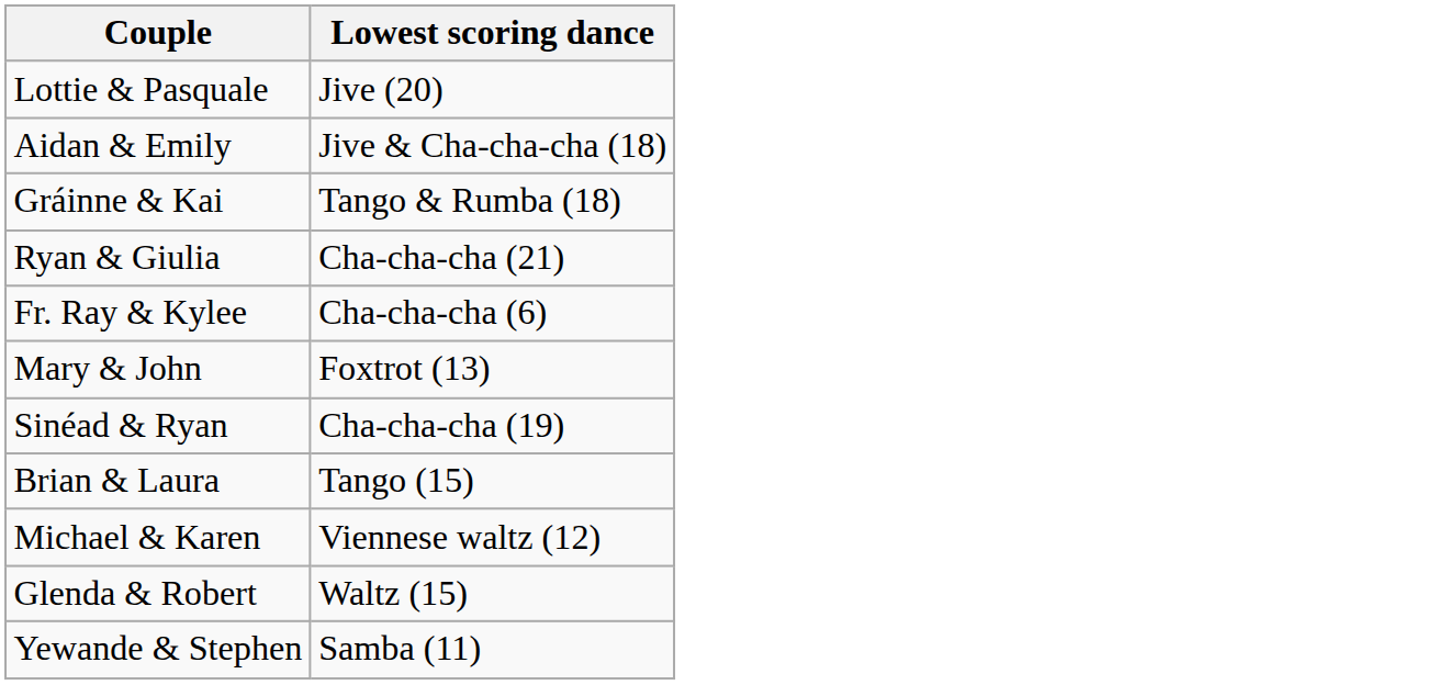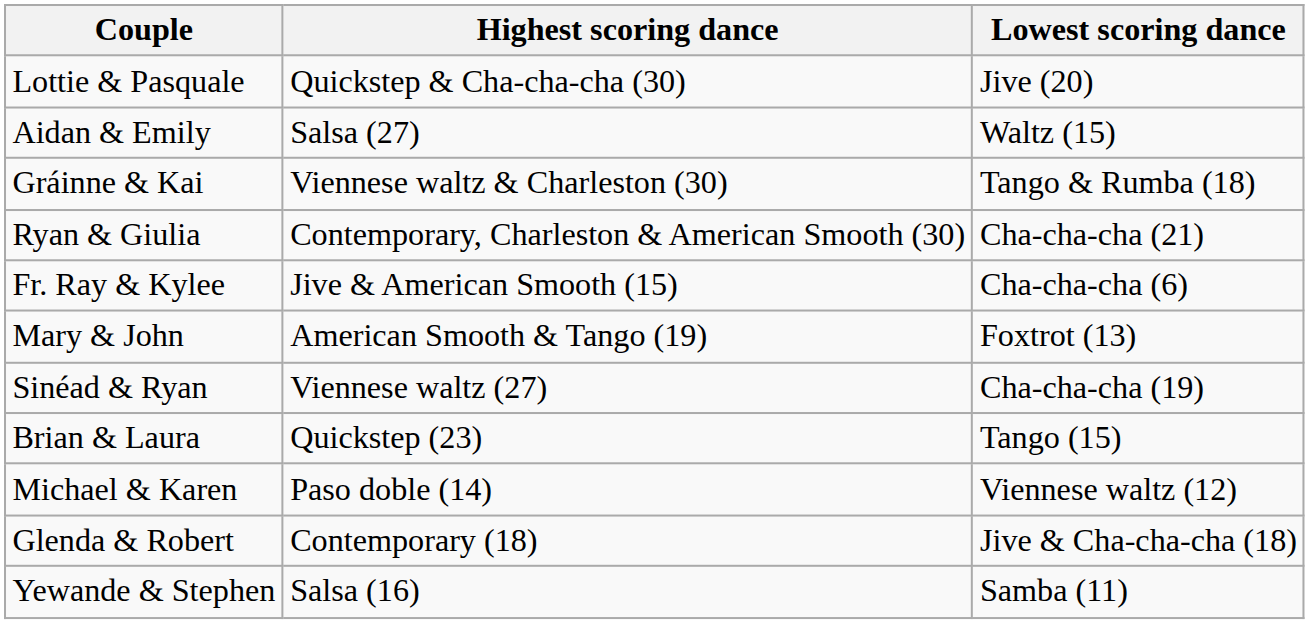+ column: Highest scoring dance | Quickstep & Cha-cha-cha (30) | Salsa (27) | Viennese waltz & Charleston (30) | Contemporary, Charleston & American Smooth (30) | Jive & American Smooth (15) | American Smooth & Tango (19) | Viennese waltz (27) | Quickstep (23) | Paso doble (14) | Contemporary (18) | Salsa (16)
Aidan & Emily | Lowest scoring dance: Jive & Cha-cha-cha (18) -> Waltz (15)
Glenda & Robert | Lowest scoring dance: Waltz (15) -> Jive & Cha-cha-cha (18)
